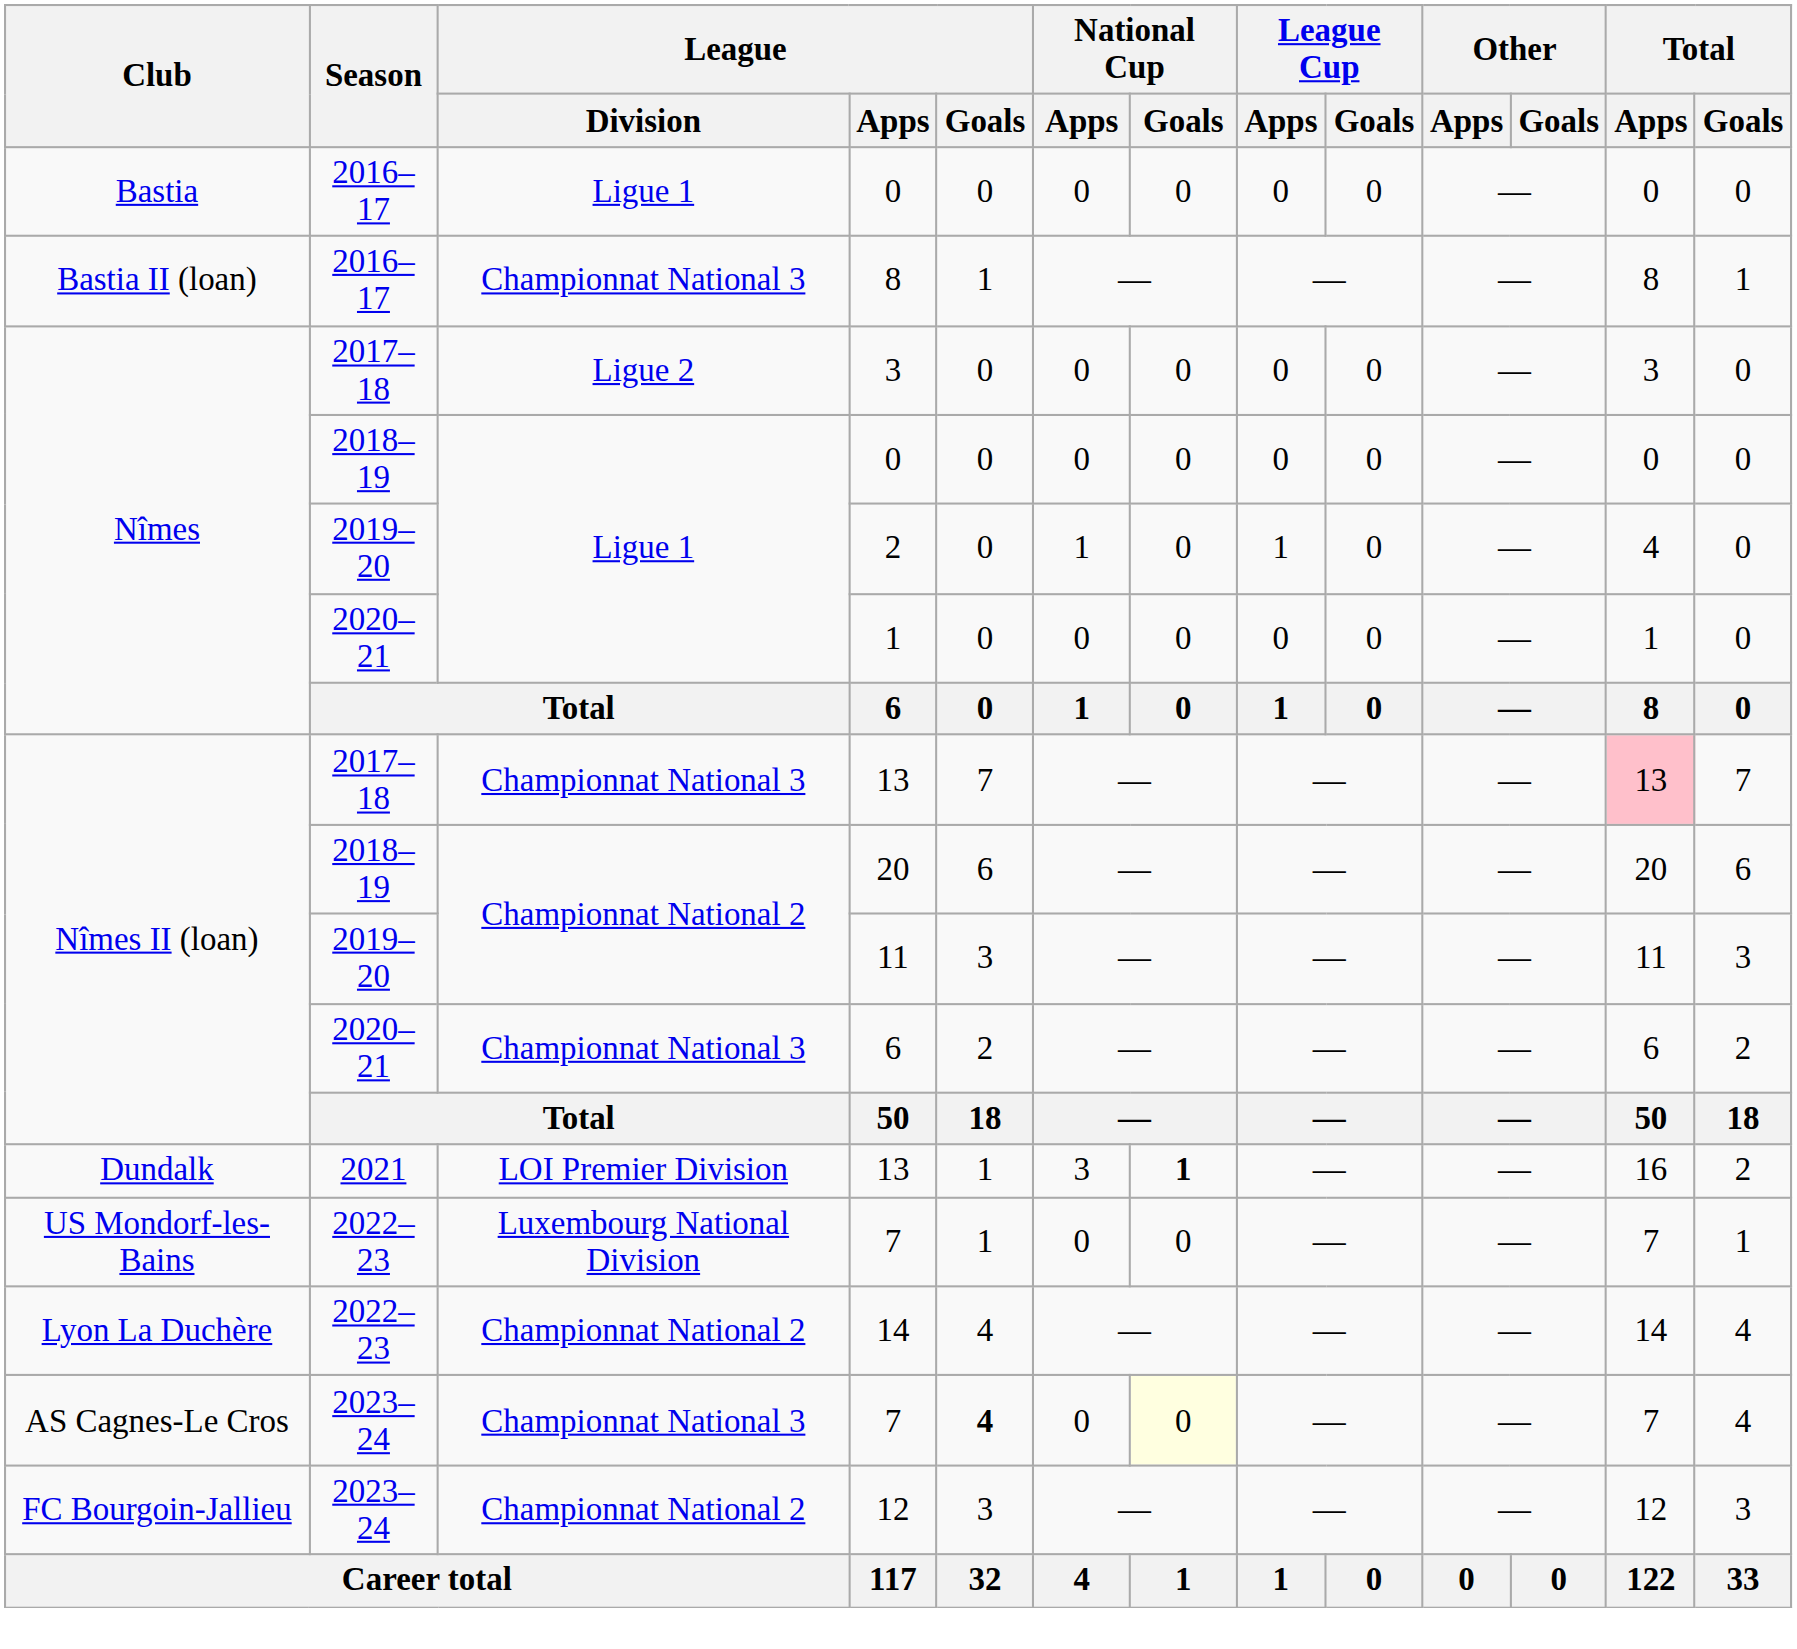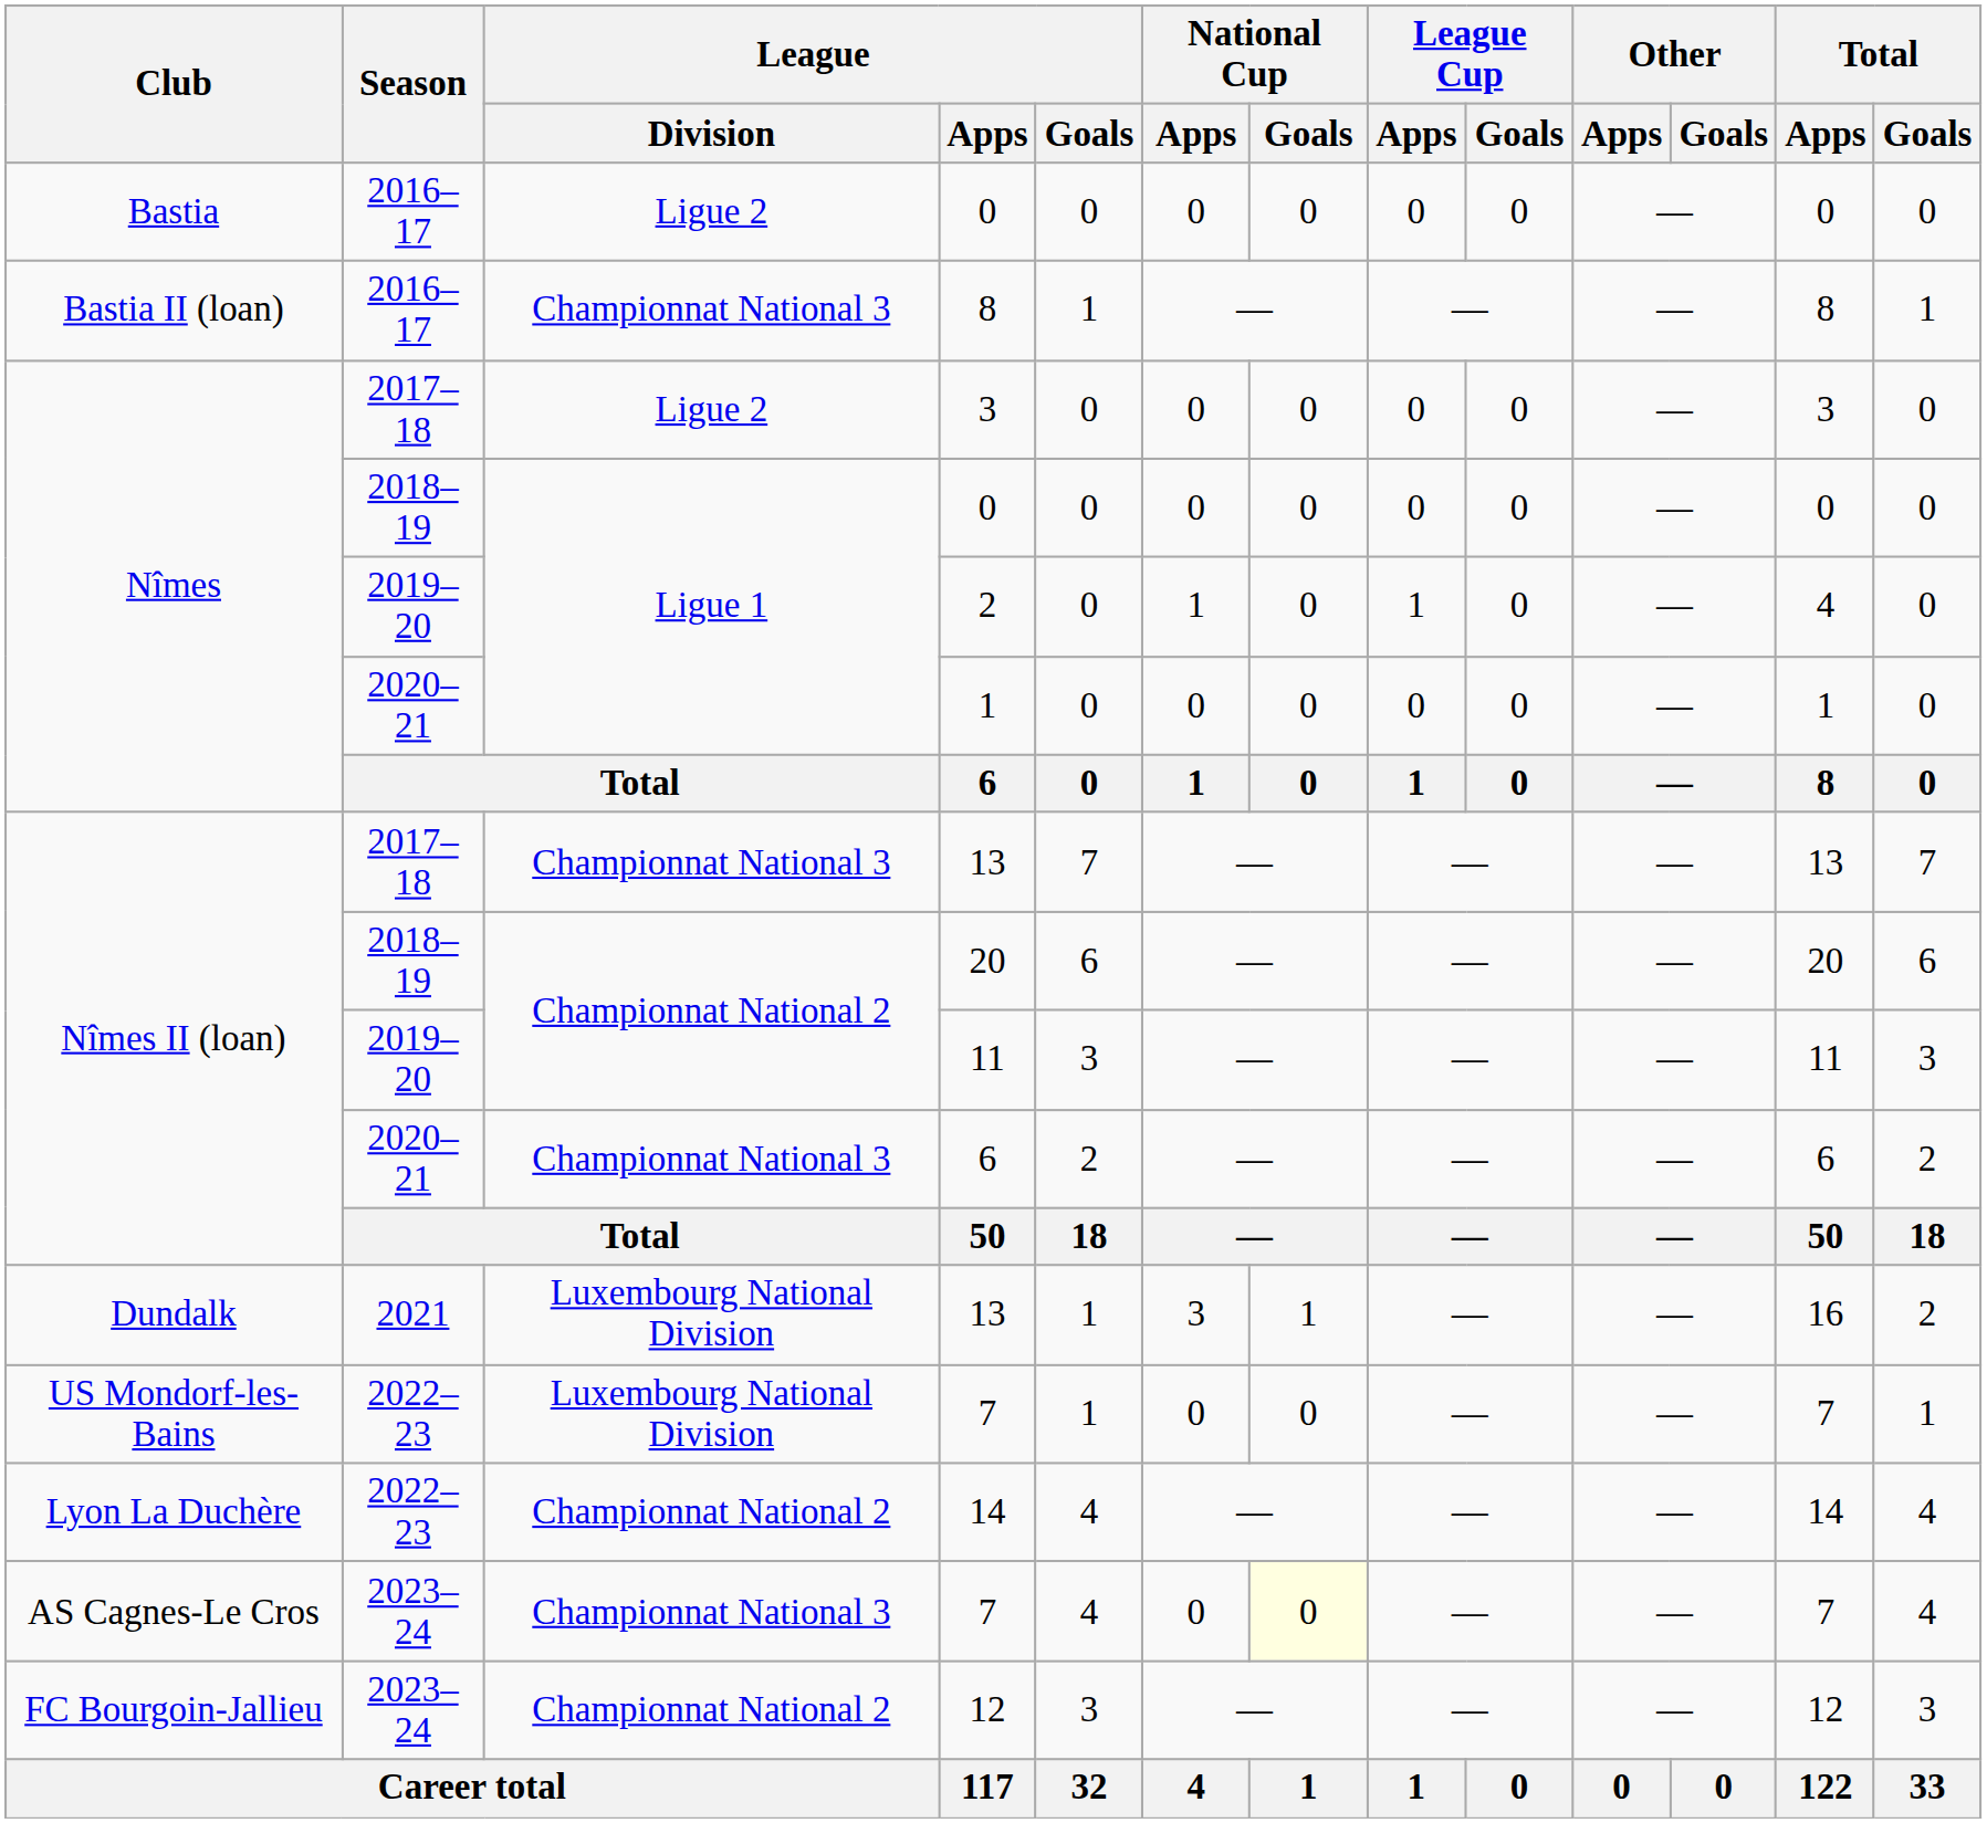Bastia / 0 | League / Division: Ligue 1 -> Ligue 2
Nîmes II (loan) / 13 | Total / Apps: pink background -> no background
Dundalk / 13 | League / Division: LOI Premier Division -> Luxembourg National Division
Dundalk / 13 | National Cup / Goals: bold -> normal
AS Cagnes-Le Cros / 7 | League / Goals: bold -> normal
